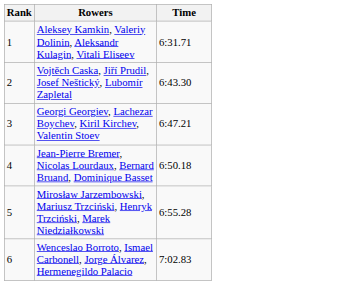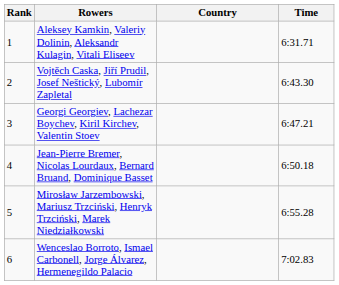+ column: Country
